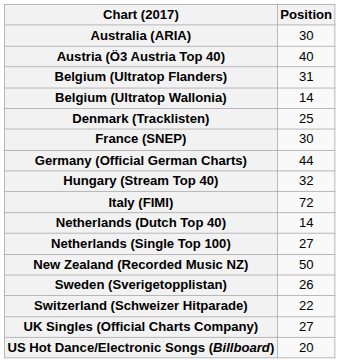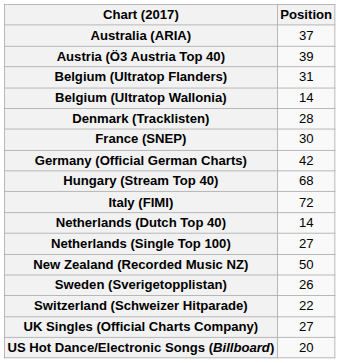Australia (ARIA) | Position: 30 -> 37
Austria (Ö3 Austria Top 40) | Position: 40 -> 39
Denmark (Tracklisten) | Position: 25 -> 28
Germany (Official German Charts) | Position: 44 -> 42
Hungary (Stream Top 40) | Position: 32 -> 68
